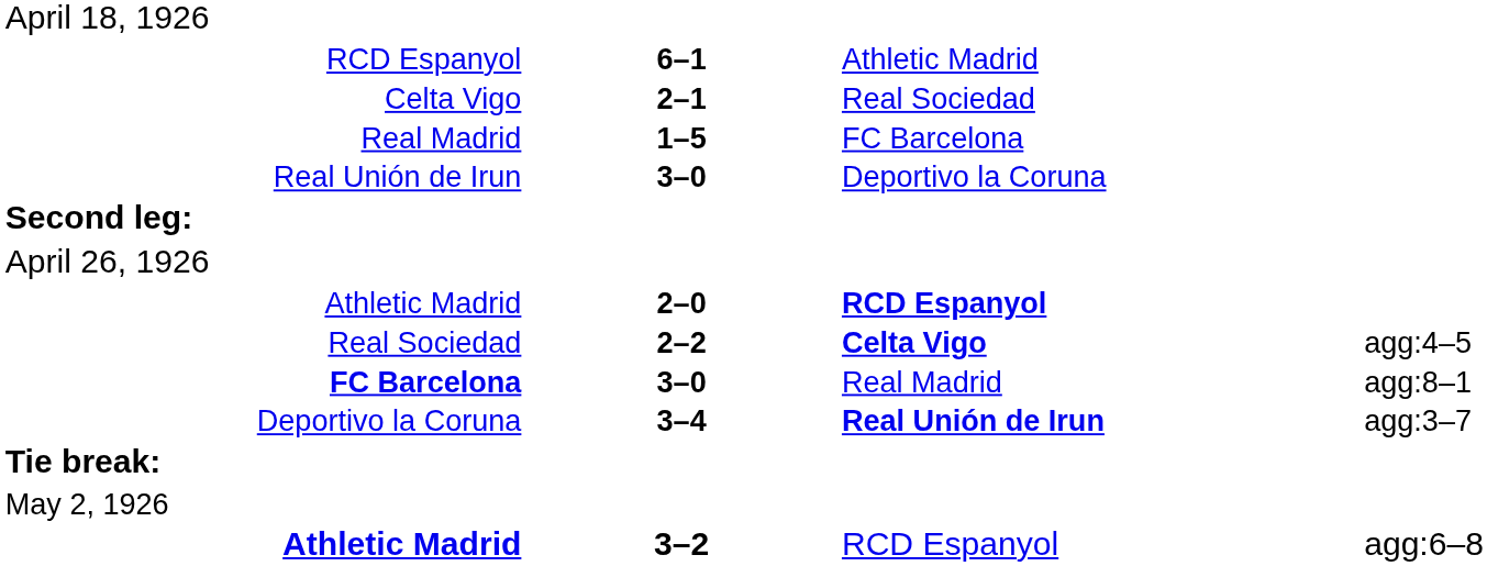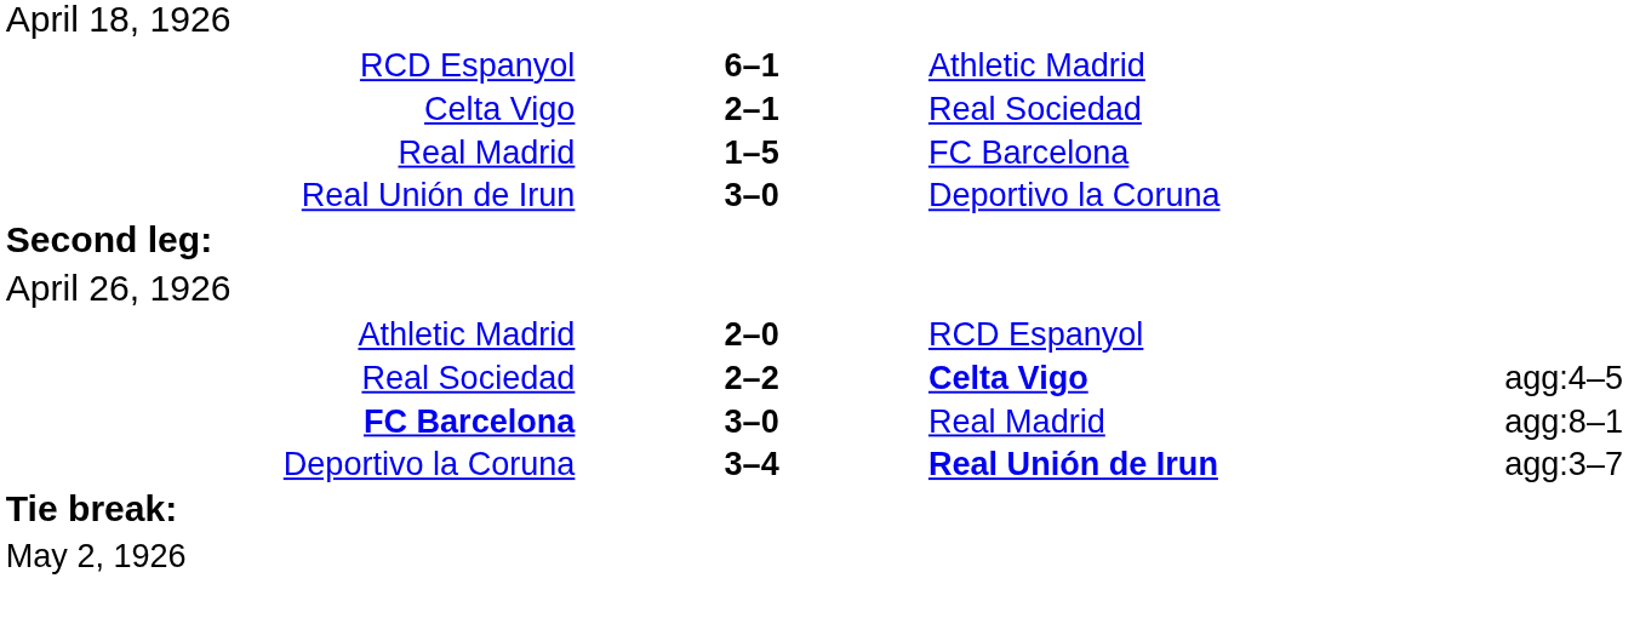Athletic Madrid / 2–0 | column 3: bold -> normal
- row: Athletic Madrid | 3–2 | RCD Espanyol | agg:6–8
